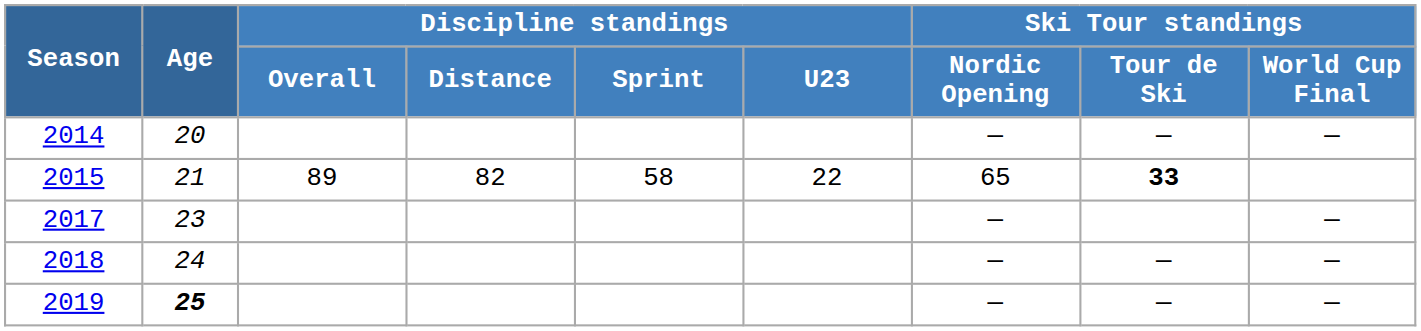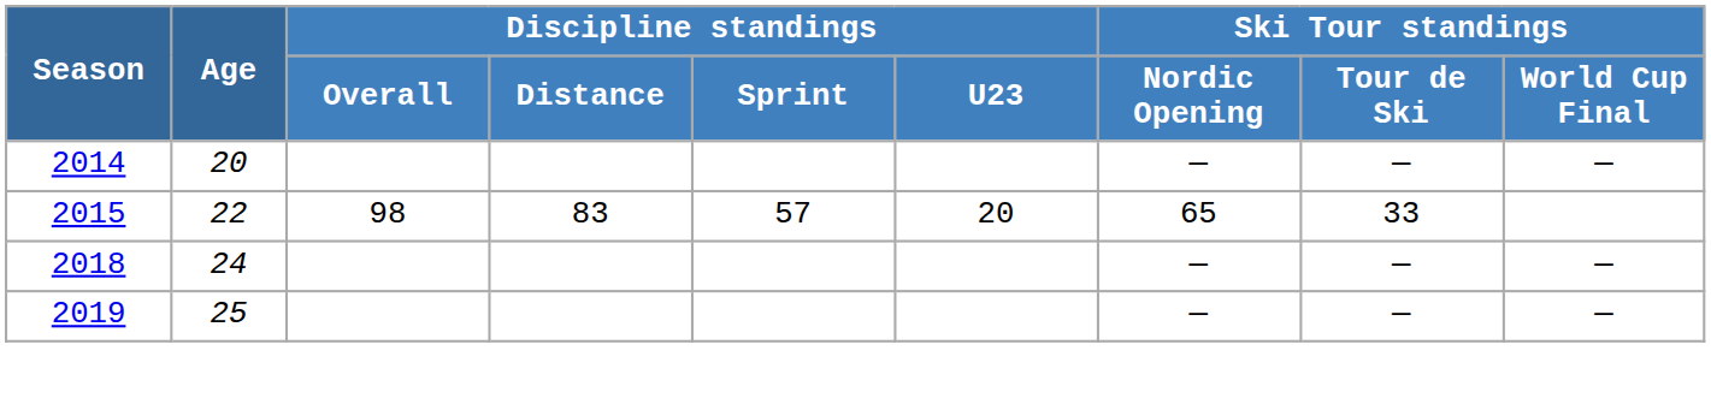2015 | Age: 21 -> 22
2015 | Discipline standings / Overall: 89 -> 98
2015 | Discipline standings / Distance: 82 -> 83
2015 | Discipline standings / Sprint: 58 -> 57
2015 | Discipline standings / U23: 22 -> 20
2015 | Ski Tour standings / Tour de Ski: bold -> normal
- row: 2017 | 23 | — | —
2019 | Age: bold -> normal
